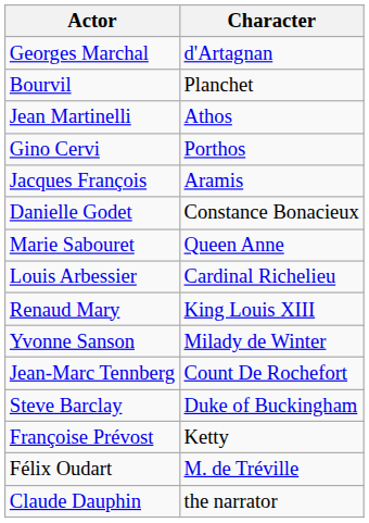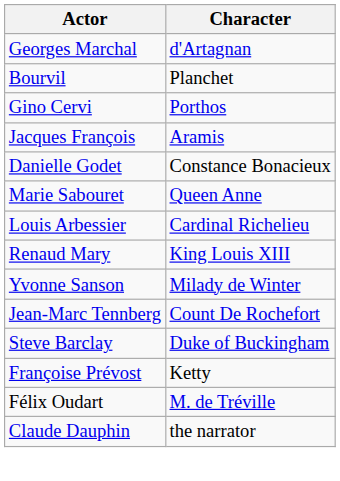- row: Jean Martinelli | Athos
